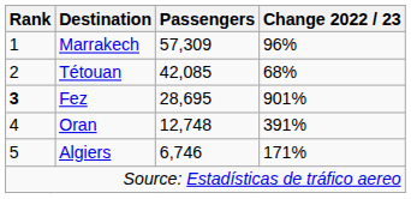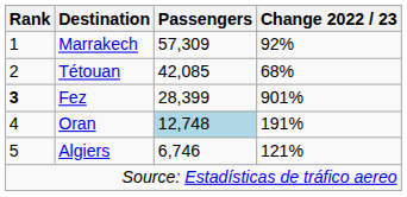Marrakech | Change 2022 / 23: 96% -> 92%
Fez | Passengers: 28,695 -> 28,399
Oran | Passengers: no background -> lightblue background
Oran | Change 2022 / 23: 391% -> 191%
Algiers | Change 2022 / 23: 171% -> 121%
